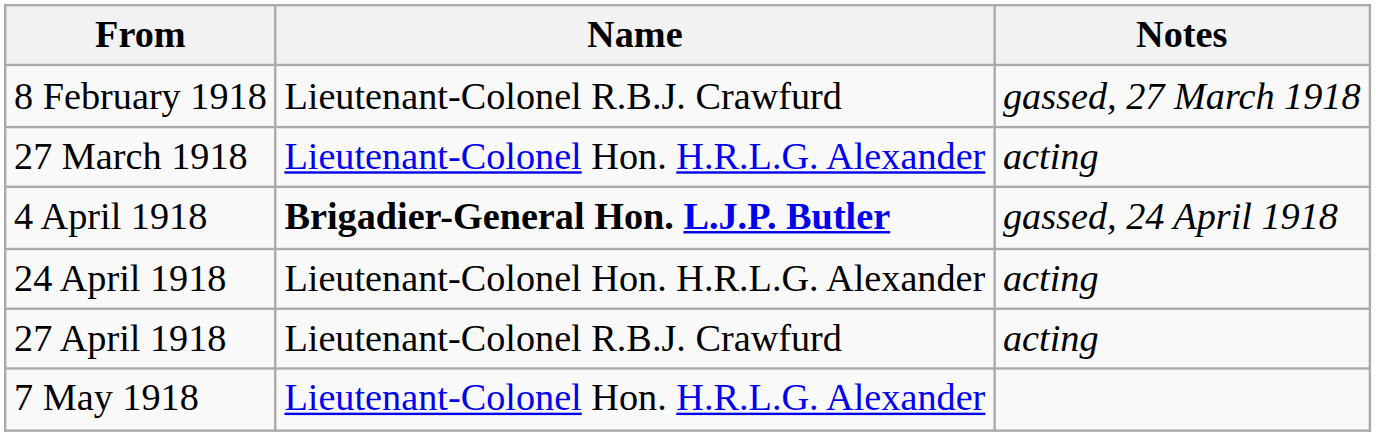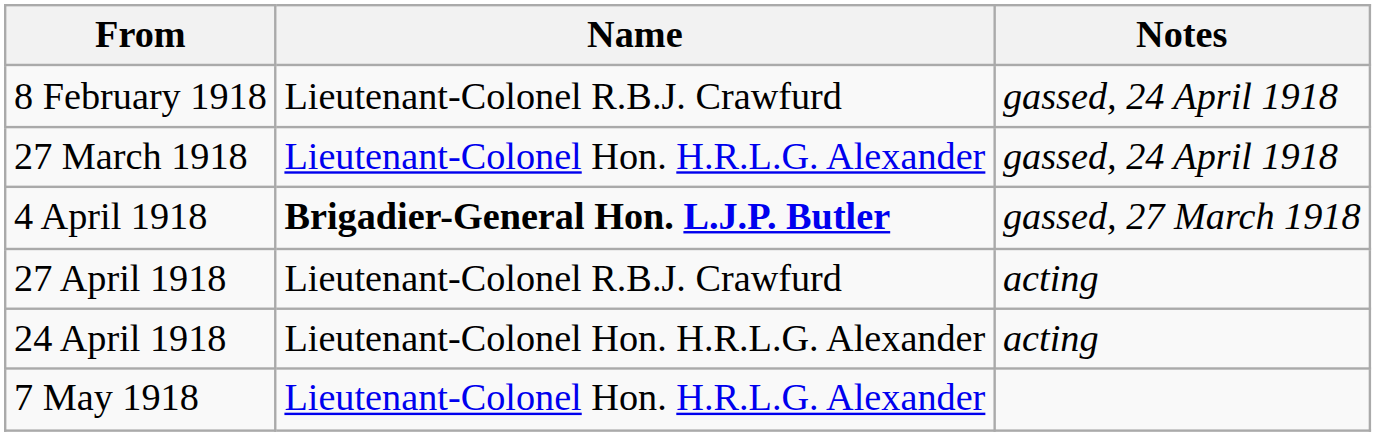8 February 1918 | Notes: gassed, 27 March 1918 -> gassed, 24 April 1918
27 March 1918 | Notes: acting -> gassed, 24 April 1918
4 April 1918 | Notes: gassed, 24 April 1918 -> gassed, 27 March 1918
rows swapped: 24 April 1918 <-> 27 April 1918
